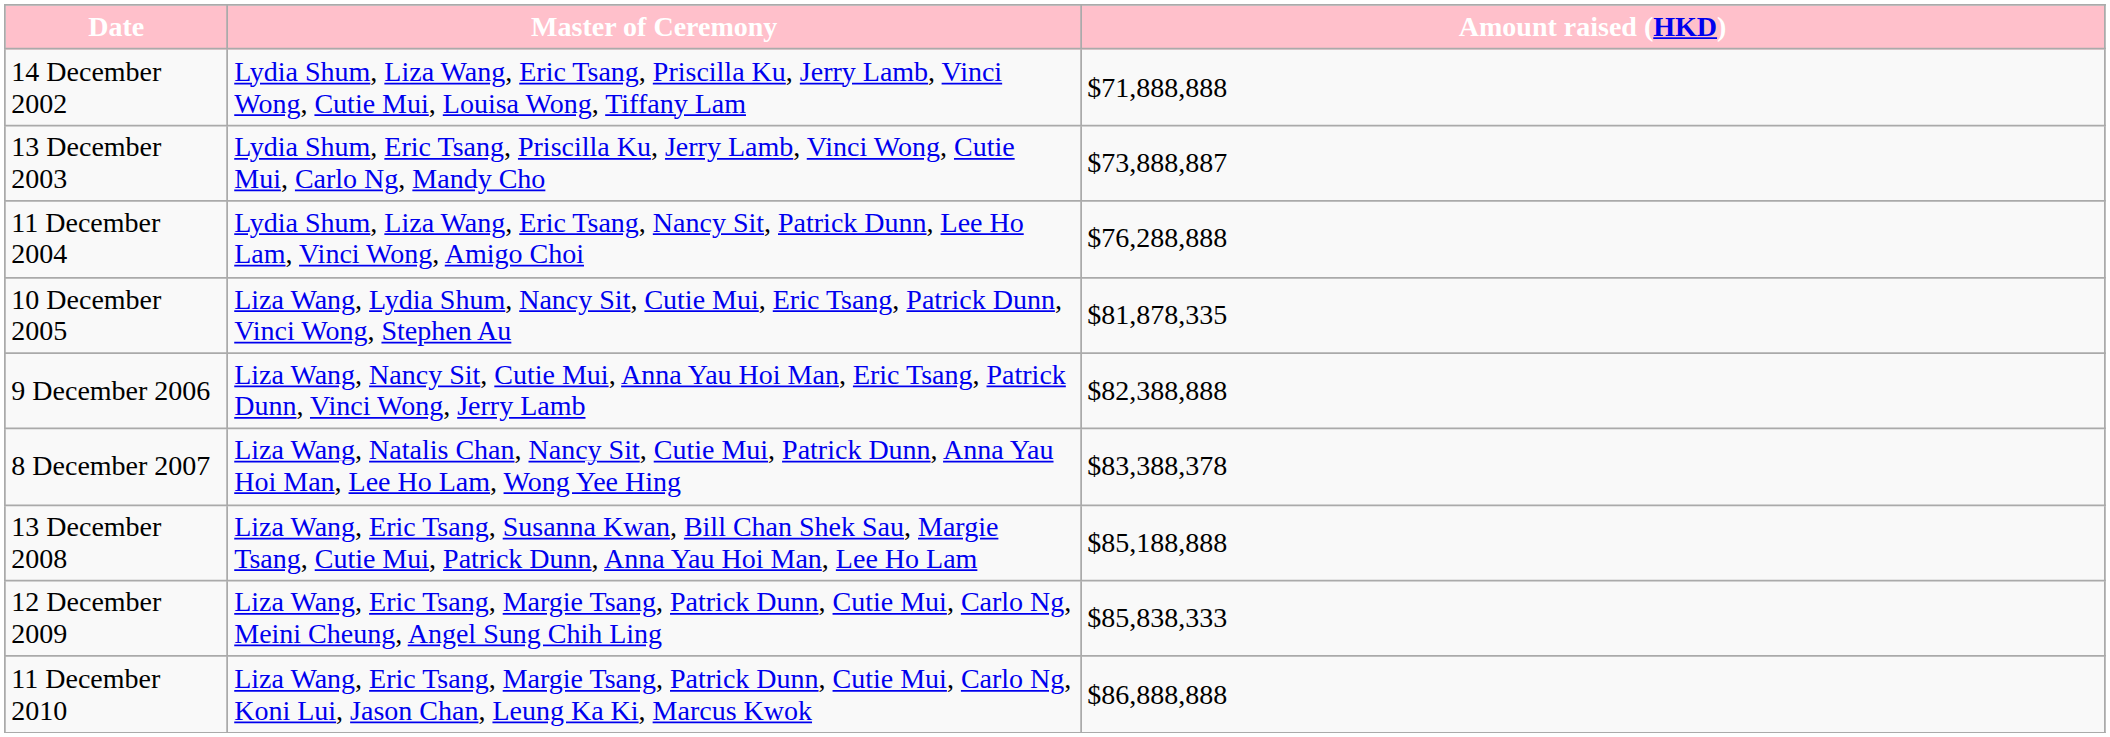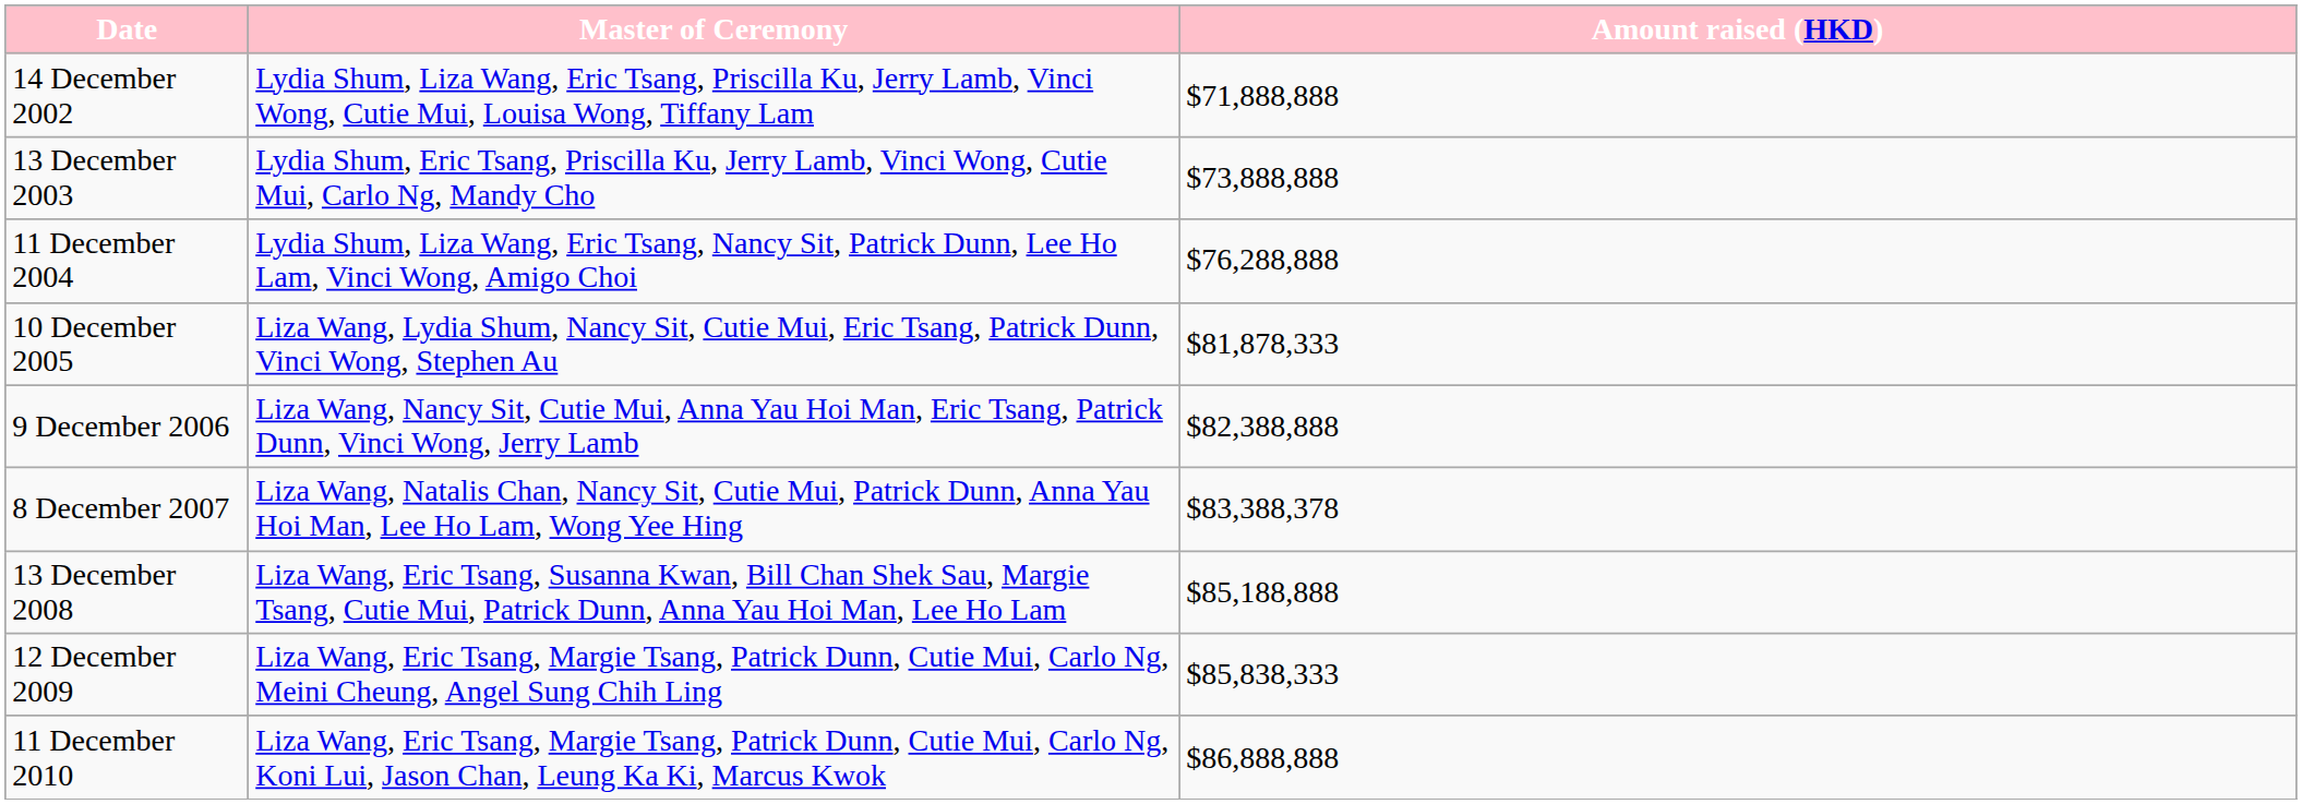13 December 2003 | Amount raised (HKD): $73,888,887 -> $73,888,888
10 December 2005 | Amount raised (HKD): $81,878,335 -> $81,878,333
